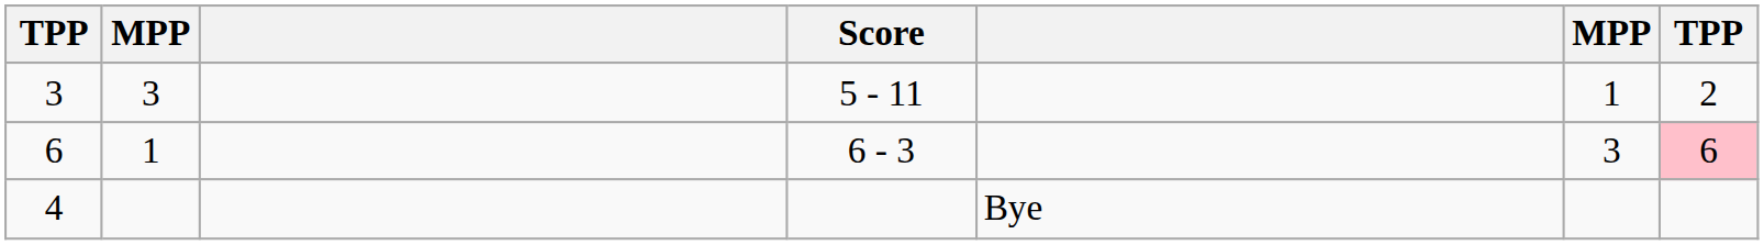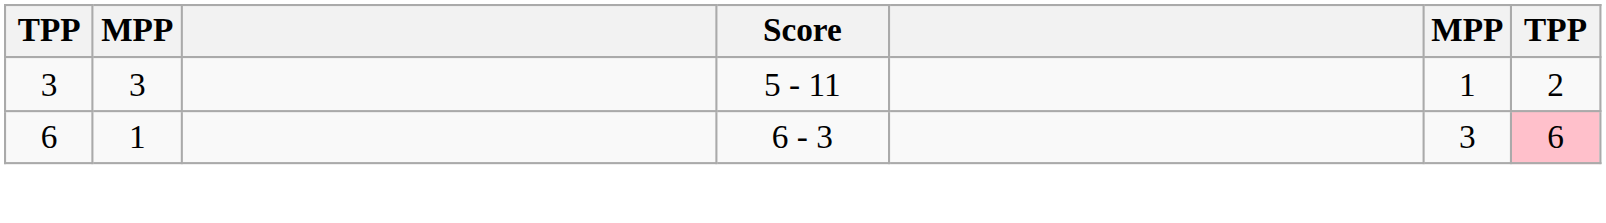- row: 4 | Bye
